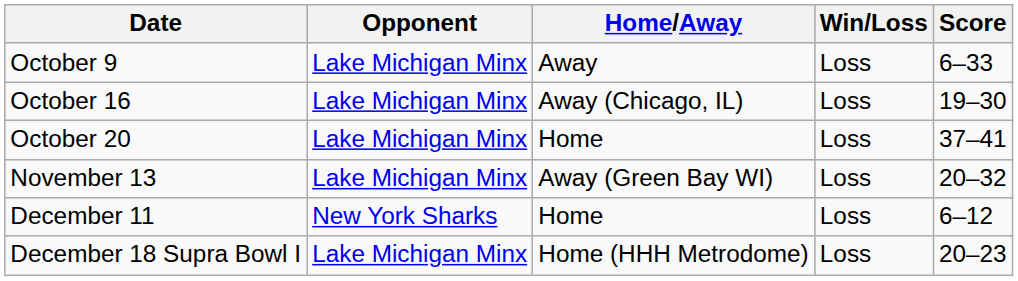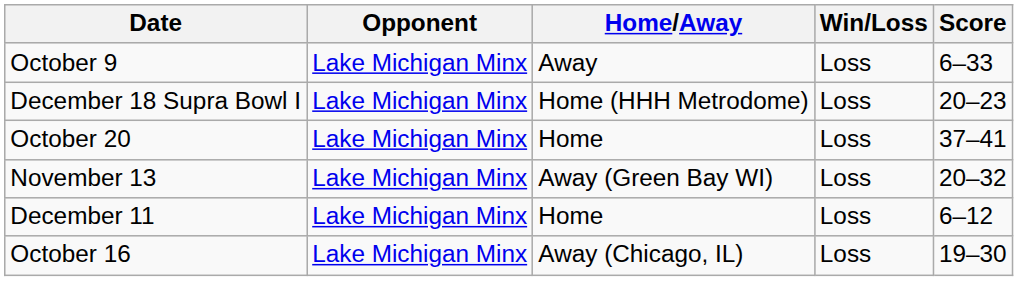rows swapped: October 16 <-> December 18 Supra Bowl I
December 11 | Opponent: New York Sharks -> Lake Michigan Minx
